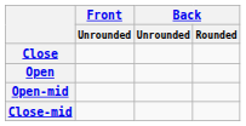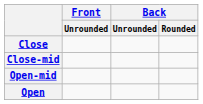rows swapped: Close-mid <-> Open
